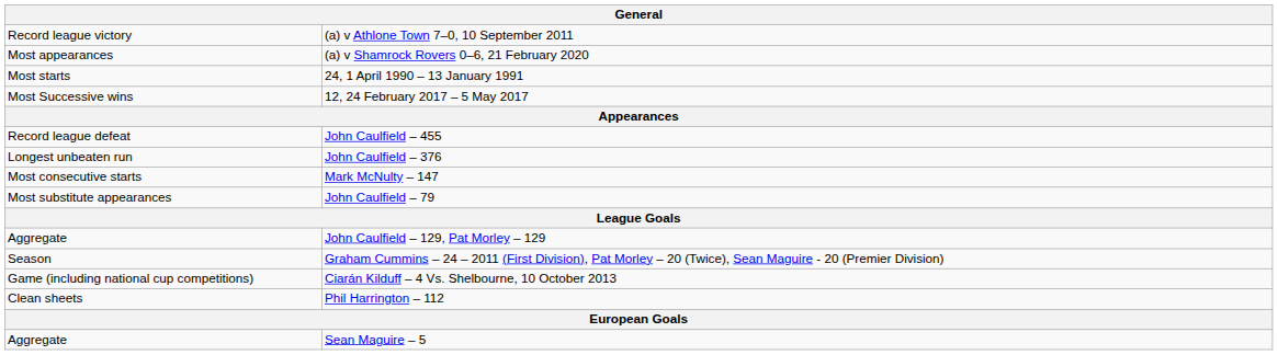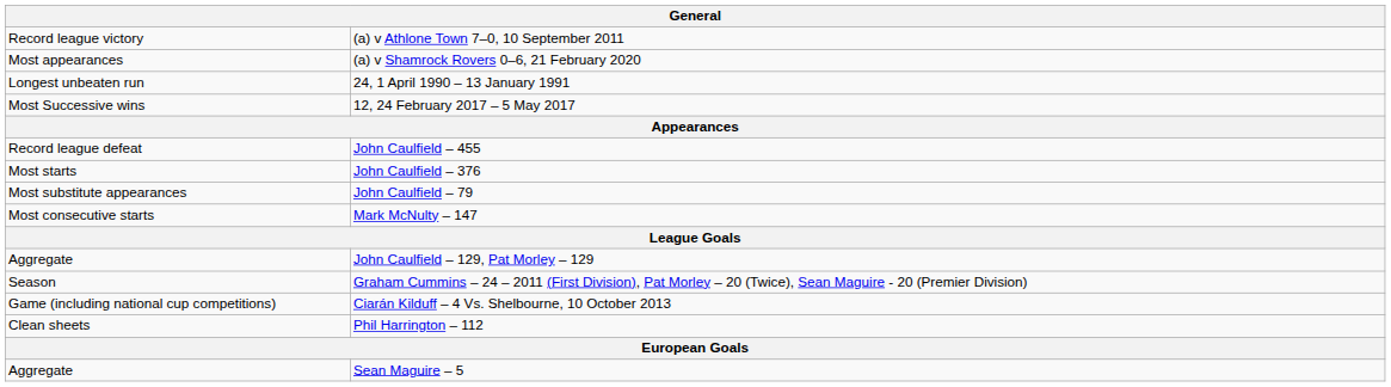24, 1 April 1990 – 13 January 1991 | column 1: Most starts -> Longest unbeaten run
John Caulfield – 376 | column 1: Longest unbeaten run -> Most starts
rows swapped: Mark McNulty – 147 <-> John Caulfield – 79
